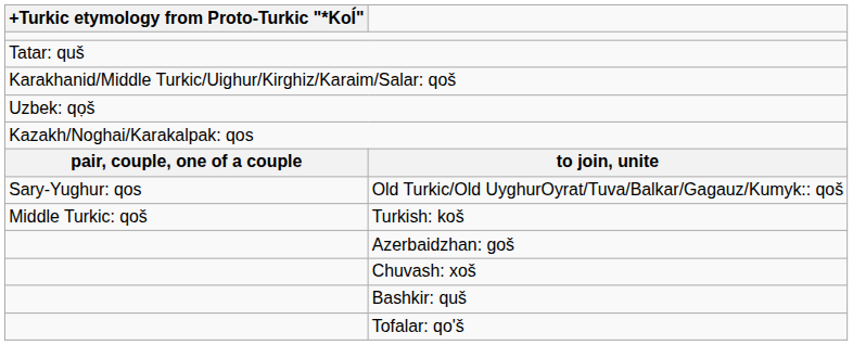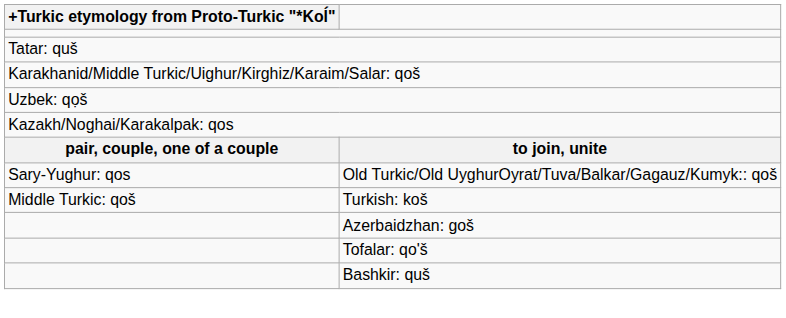- row: Chuvash: xoš
rows swapped: Tofalar: qo'š <-> Bashkir: quš
